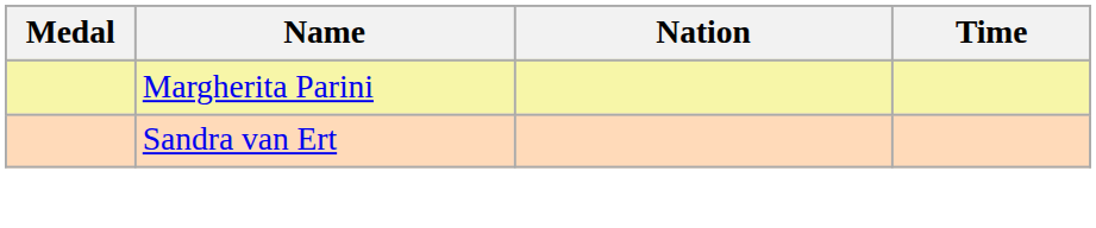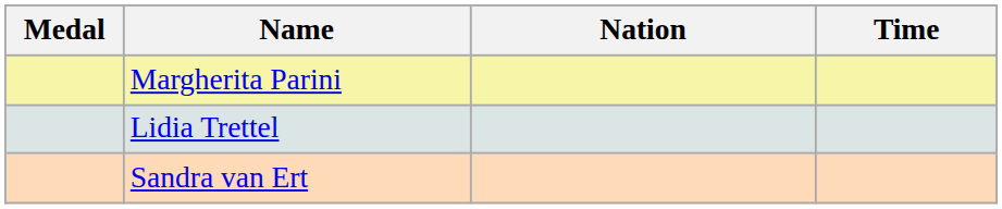+ row: Lidia Trettel
